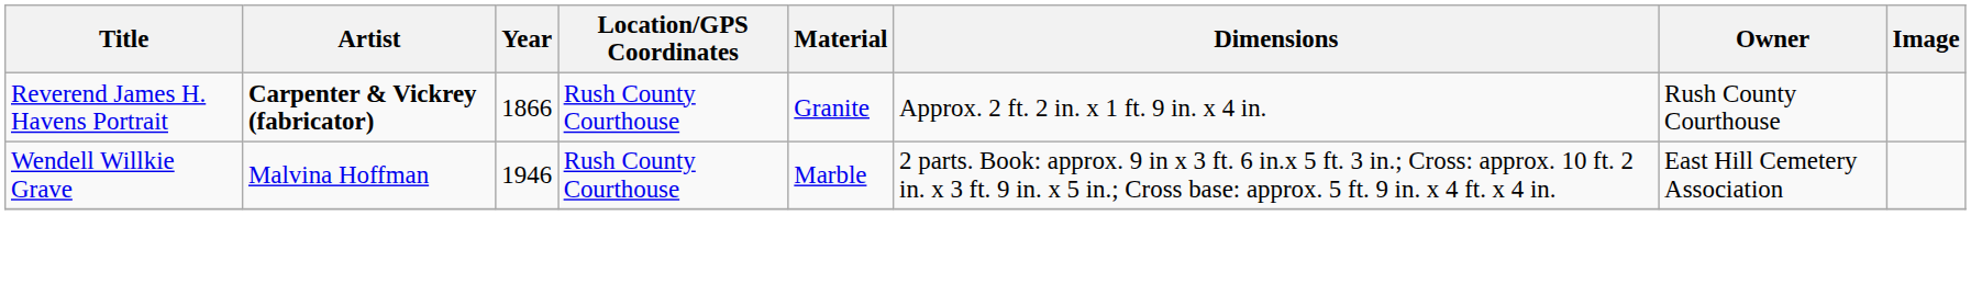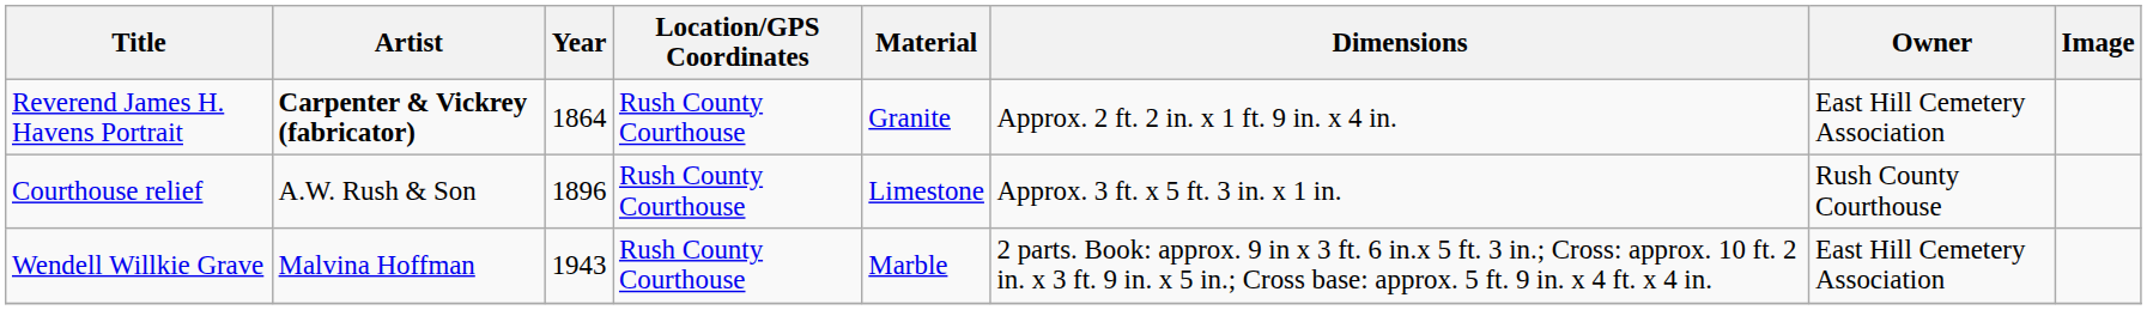Reverend James H. Havens Portrait | Year: 1866 -> 1864
Reverend James H. Havens Portrait | Owner: Rush County Courthouse -> East Hill Cemetery Association
+ row: Courthouse relief | A.W. Rush & Son | 1896 | Rush County Courthouse | Limestone | Approx. 3 ft. x 5 ft. 3 in. x 1 in. | Rush County Courthouse
Wendell Willkie Grave | Year: 1946 -> 1943
